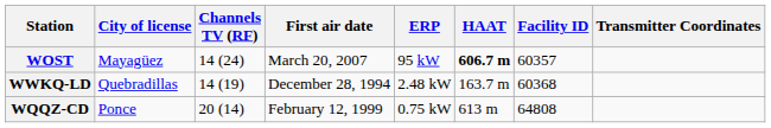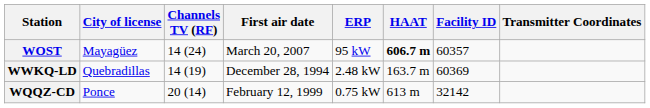WWKQ-LD | Facility ID: 60368 -> 60369
WQQZ-CD | Facility ID: 64808 -> 32142
